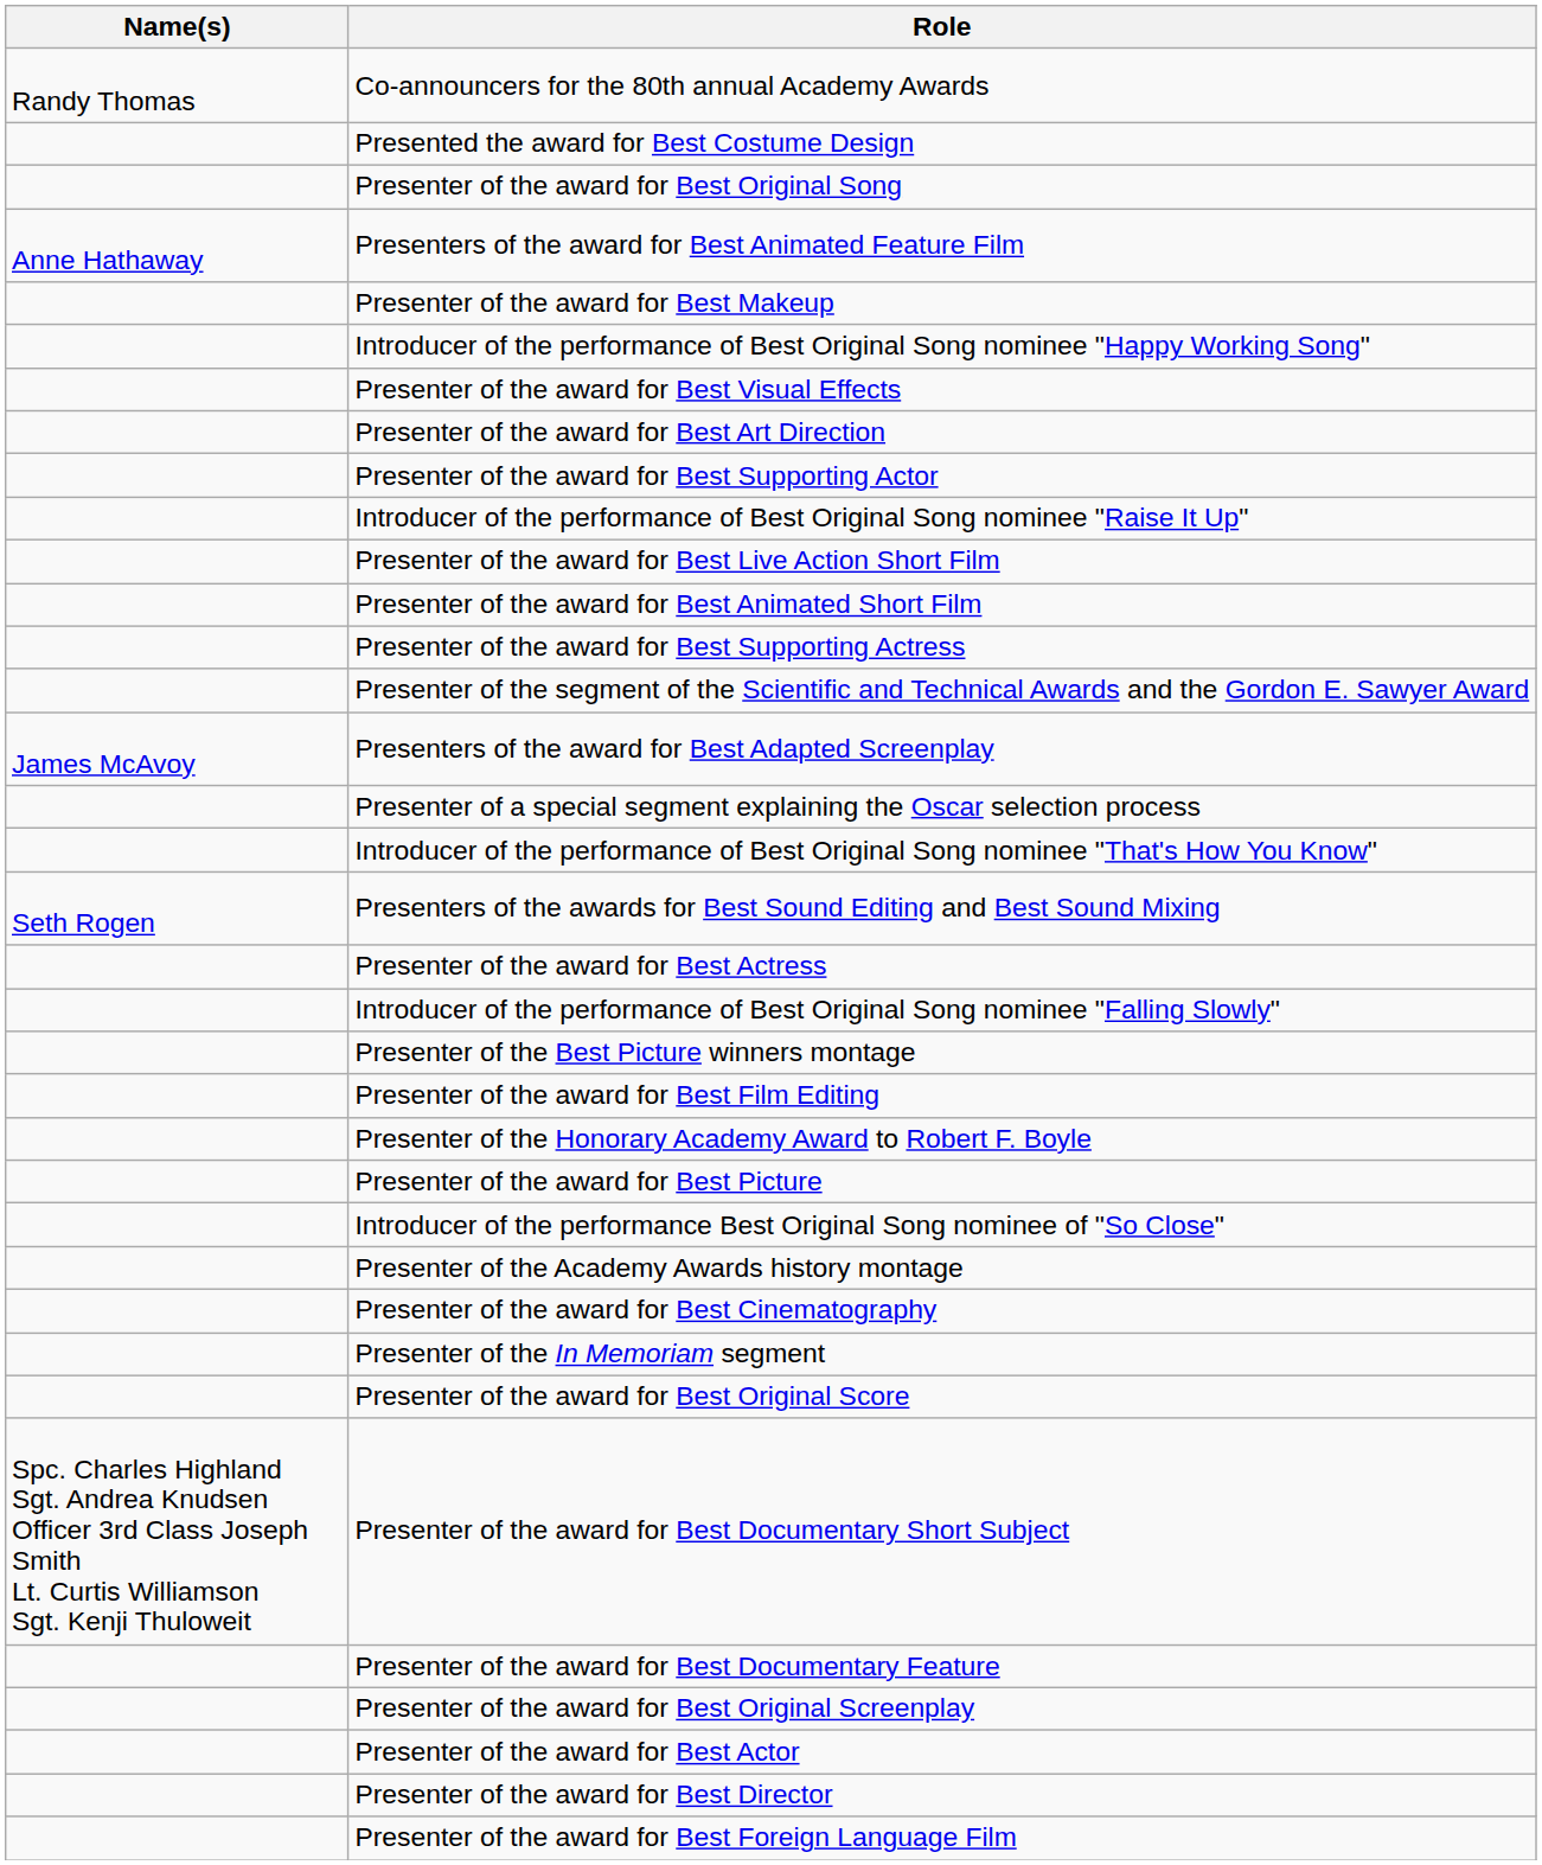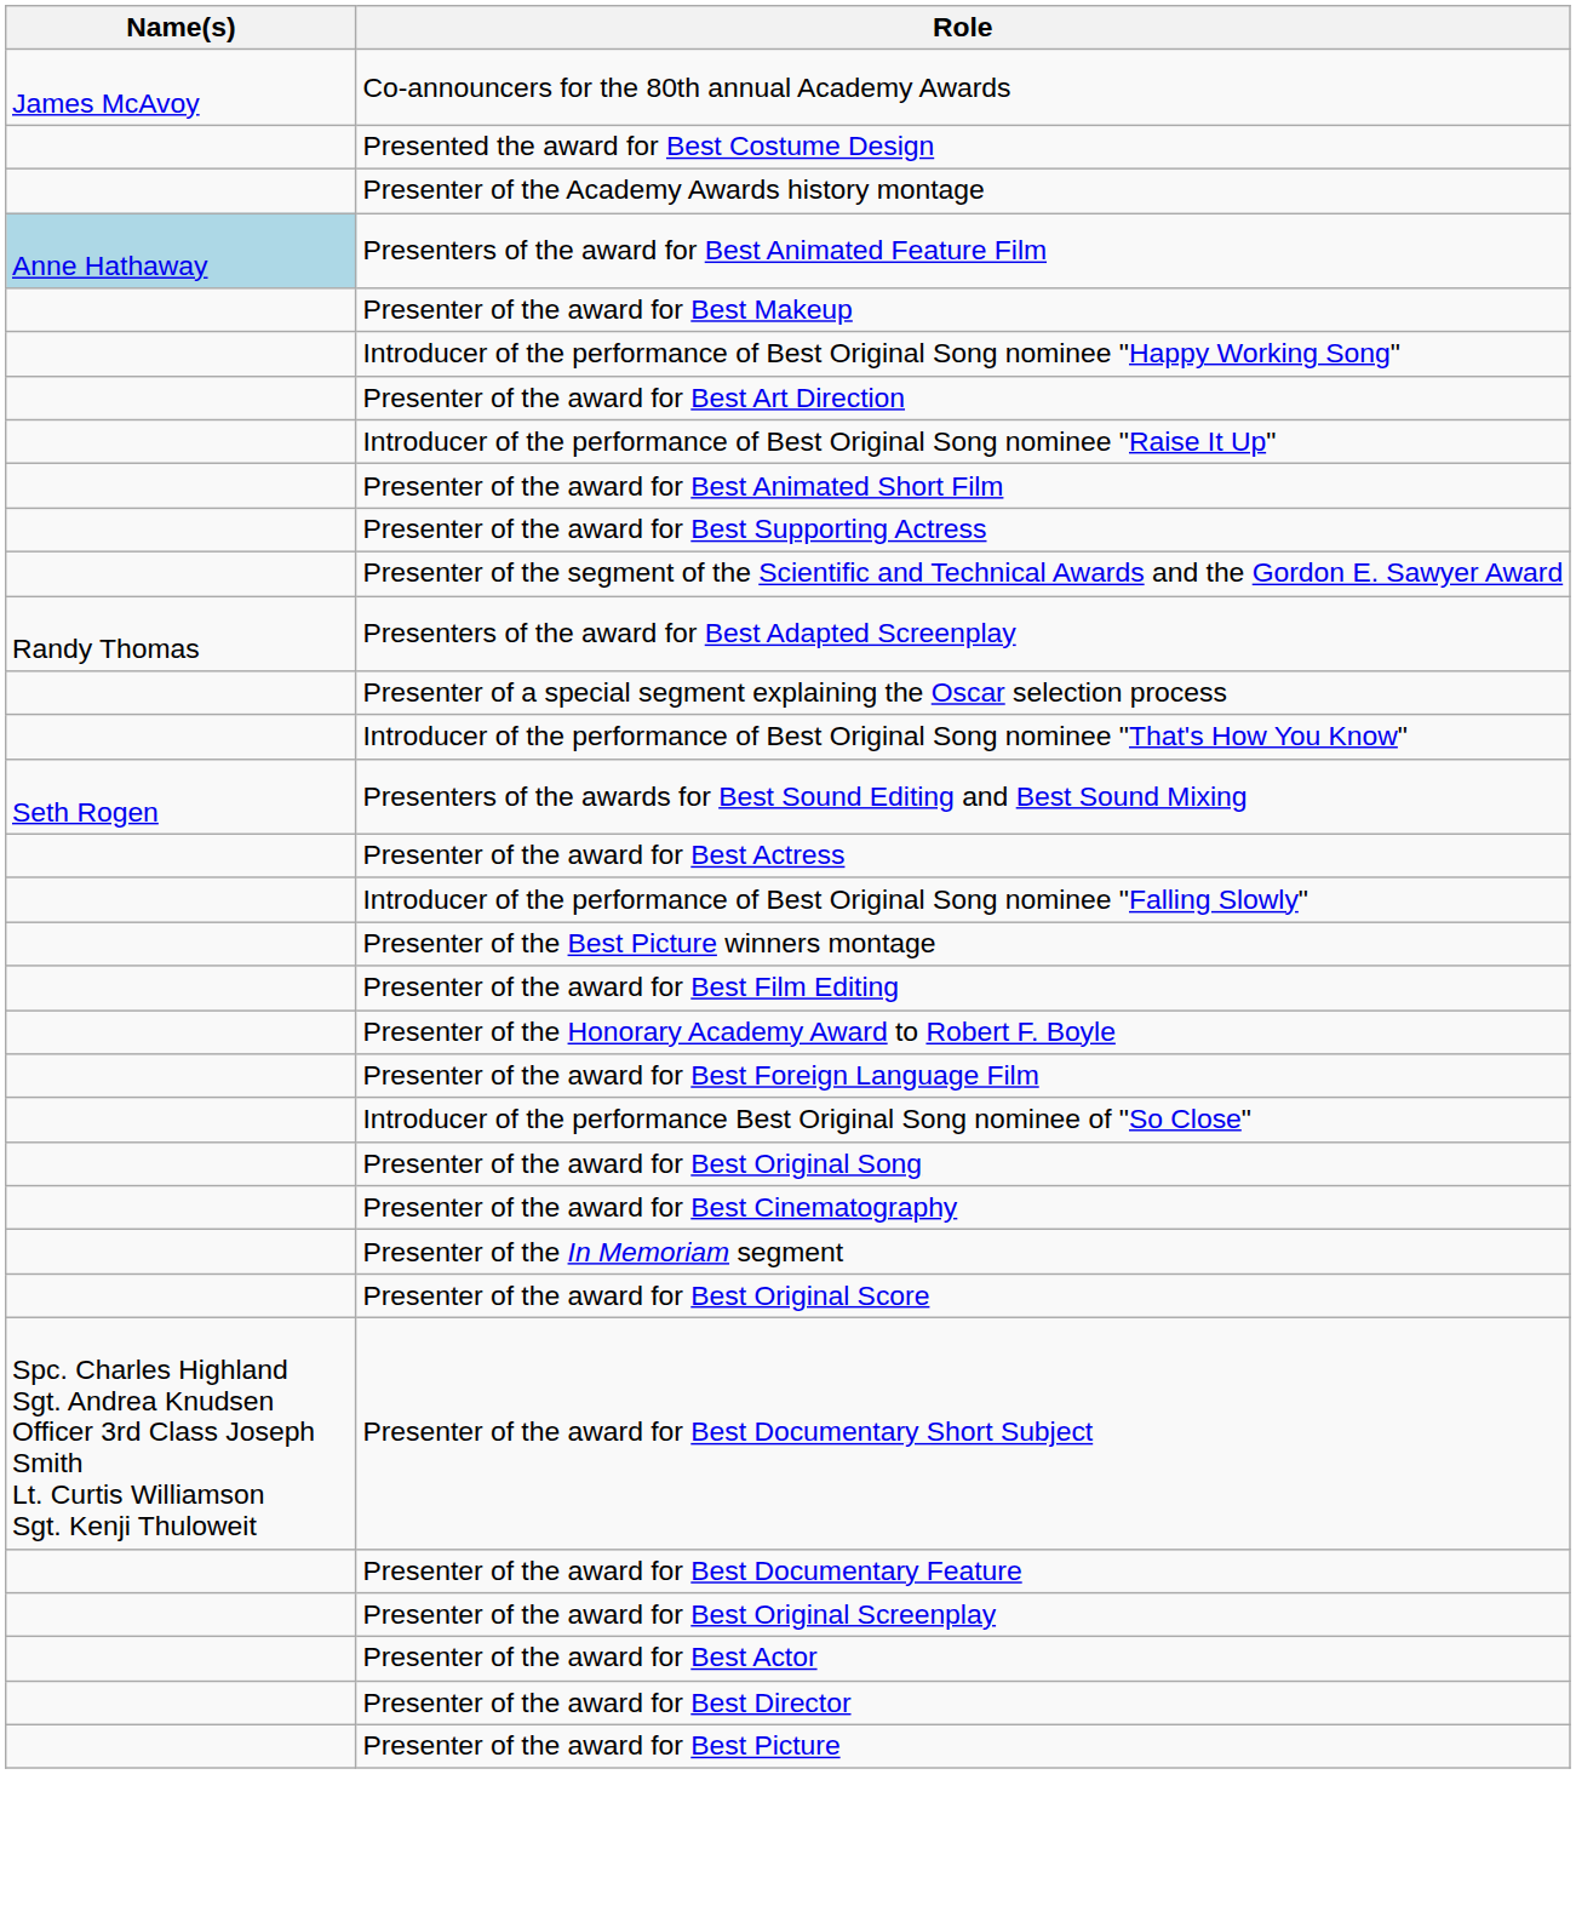Co-announcers for the 80th annual Academy Awards | Name(s): Randy Thomas -> James McAvoy
rows swapped: Presenter of the Academy Awards history montage <-> Presenter of the award for Best Original Song
Presenters of the award for Best Animated Feature Film | Name(s): no background -> lightblue background
- row: Presenter of the award for Best Visual Effects
- row: Presenter of the award for Best Supporting Actor
- row: Presenter of the award for Best Live Action Short Film
Presenters of the award for Best Adapted Screenplay | Name(s): James McAvoy -> Randy Thomas
rows swapped: Presenter of the award for Best Foreign Language Film <-> Presenter of the award for Best Picture
